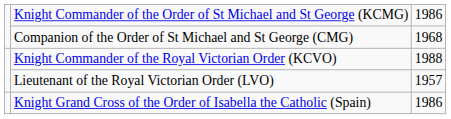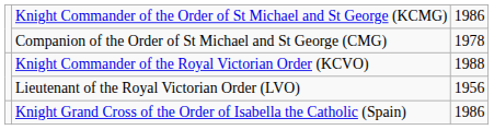Companion of the Order of St Michael and St George (CMG) | column 3: 1968 -> 1978
Lieutenant of the Royal Victorian Order (LVO) | column 3: 1957 -> 1956
